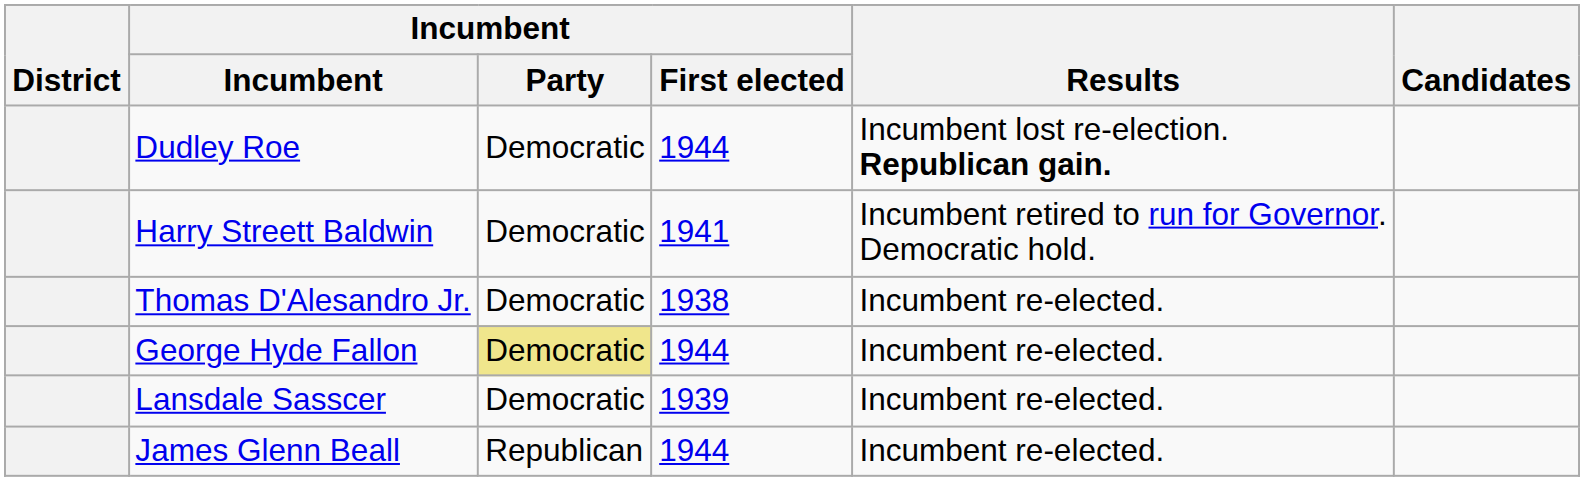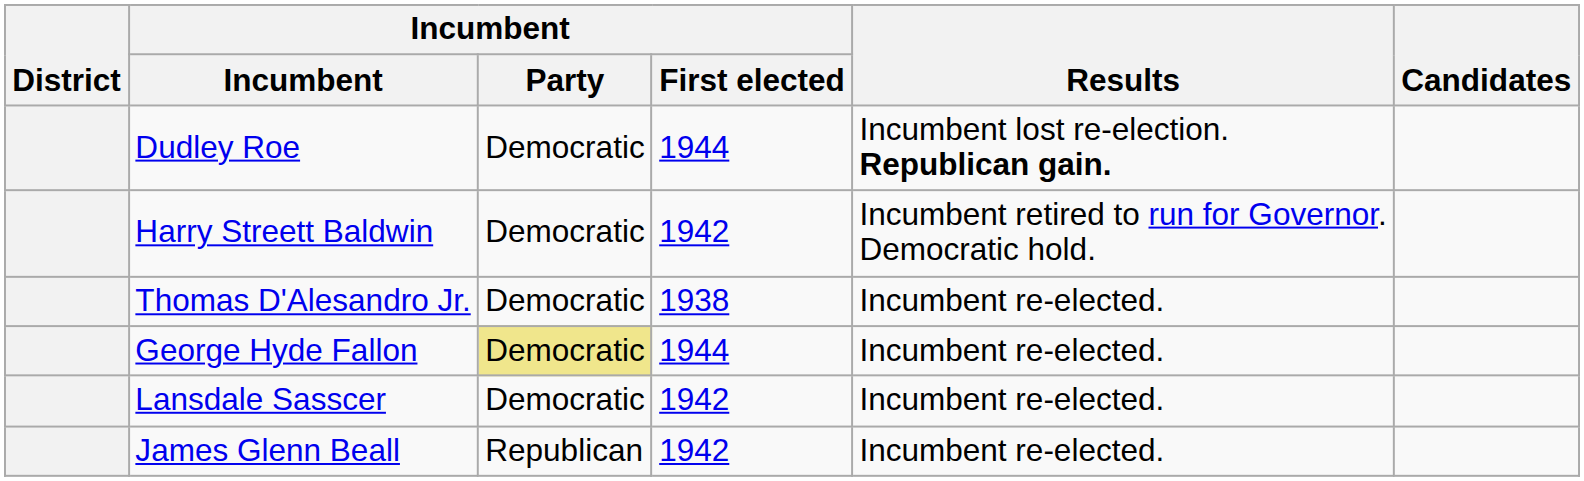Harry Streett Baldwin | Incumbent / First elected: 1941 -> 1942
Lansdale Sasscer | Incumbent / First elected: 1939 -> 1942
James Glenn Beall | Incumbent / First elected: 1944 -> 1942
